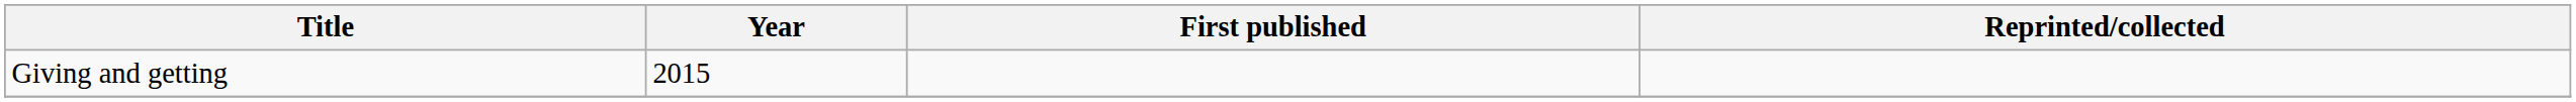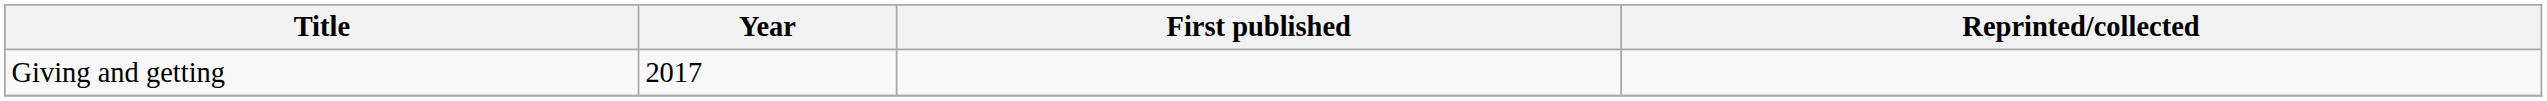Giving and getting | Year: 2015 -> 2017
